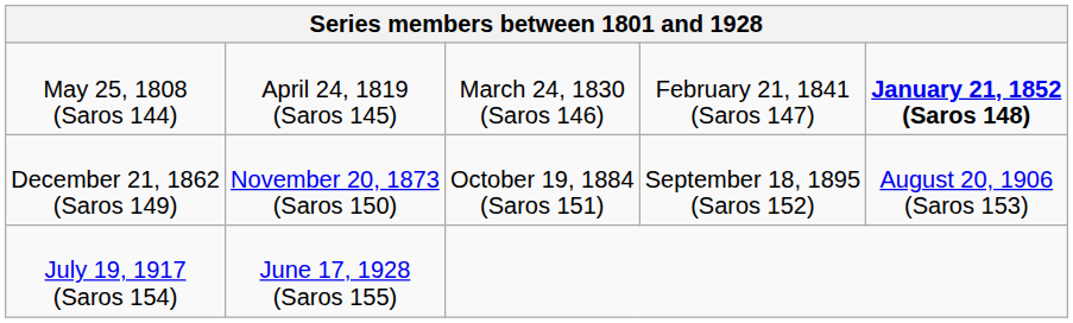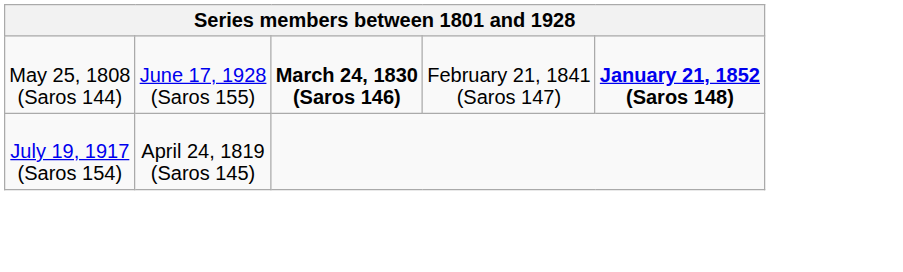May 25, 1808 (Saros 144) | column 2: April 24, 1819 (Saros 145) -> June 17, 1928 (Saros 155)
May 25, 1808 (Saros 144) | column 3: normal -> bold
- row: December 21, 1862 (Saros 149) | November 20, 1873 (Saros 150) | October 19, 1884 (Saros 151) | September 18, 1895 (Saros 152) | August 20, 1906 (Saros 153)
July 19, 1917 (Saros 154) | column 2: June 17, 1928 (Saros 155) -> April 24, 1819 (Saros 145)
